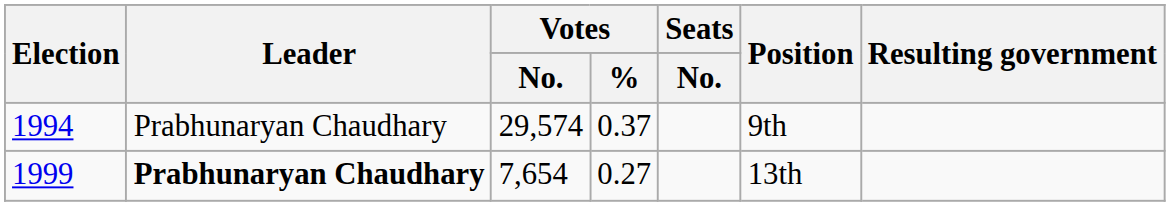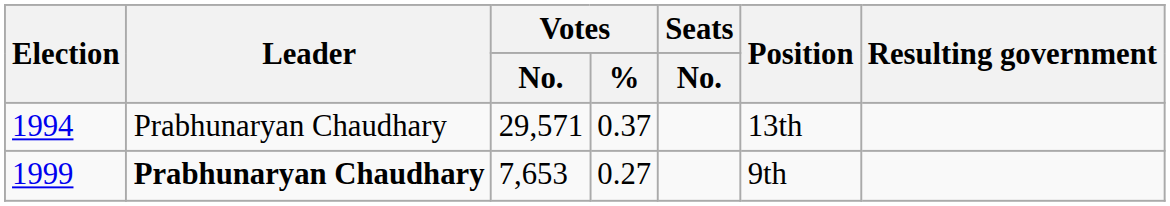1994 | Votes / No.: 29,574 -> 29,571
1994 | Position: 9th -> 13th
1999 | Votes / No.: 7,654 -> 7,653
1999 | Position: 13th -> 9th
